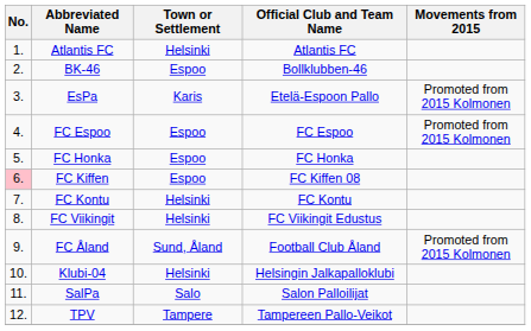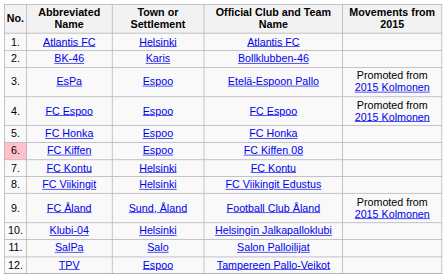BK-46 | Town or Settlement: Espoo -> Karis
EsPa | Town or Settlement: Karis -> Espoo
TPV | Town or Settlement: Tampere -> Espoo
